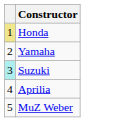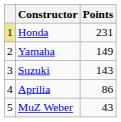+ column: Points | 231 | 149 | 143 | 86 | 43
Suzuki | column 1: paleturquoise background -> no background
